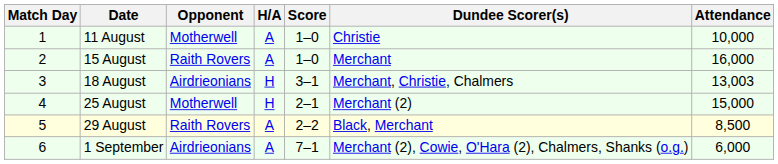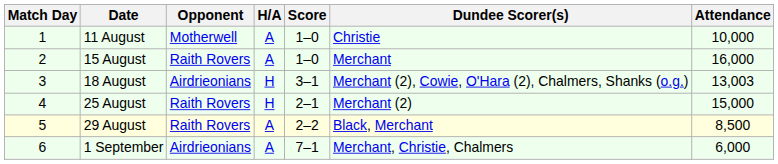18 August | Dundee Scorer(s): Merchant, Christie, Chalmers -> Merchant (2), Cowie, O'Hara (2), Chalmers, Shanks (o.g.)
25 August | Opponent: Motherwell -> Raith Rovers
1 September | Dundee Scorer(s): Merchant (2), Cowie, O'Hara (2), Chalmers, Shanks (o.g.) -> Merchant, Christie, Chalmers
